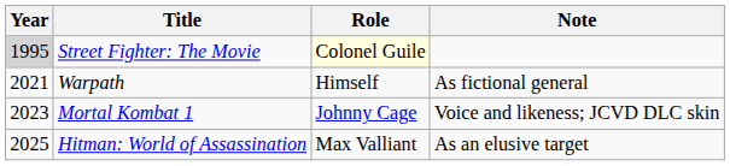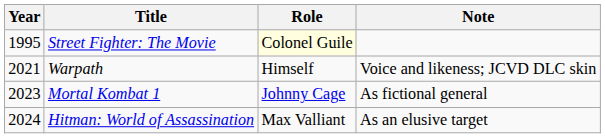Street Fighter: The Movie | Year: lightgrey background -> no background
Warpath | Note: As fictional general -> Voice and likeness; JCVD DLC skin
Mortal Kombat 1 | Note: Voice and likeness; JCVD DLC skin -> As fictional general
Hitman: World of Assassination | Year: 2025 -> 2024
